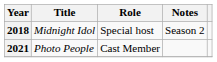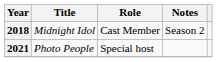2018 | Role: Special host -> Cast Member
2021 | Role: Cast Member -> Special host
